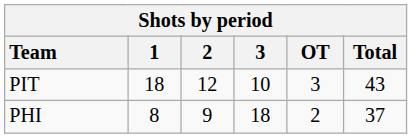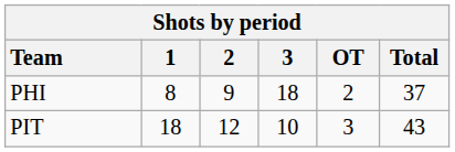rows swapped: PIT <-> PHI
